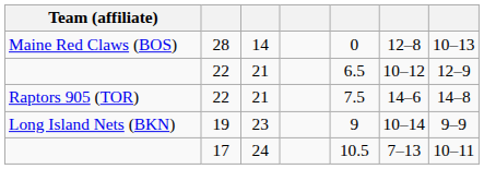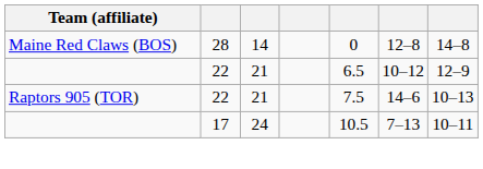Maine Red Claws (BOS) | column 7: 10–13 -> 14–8
Raptors 905 (TOR) | column 7: 14–8 -> 10–13
- row: Long Island Nets (BKN) | 19 | 23 | 9 | 10–14 | 9–9
